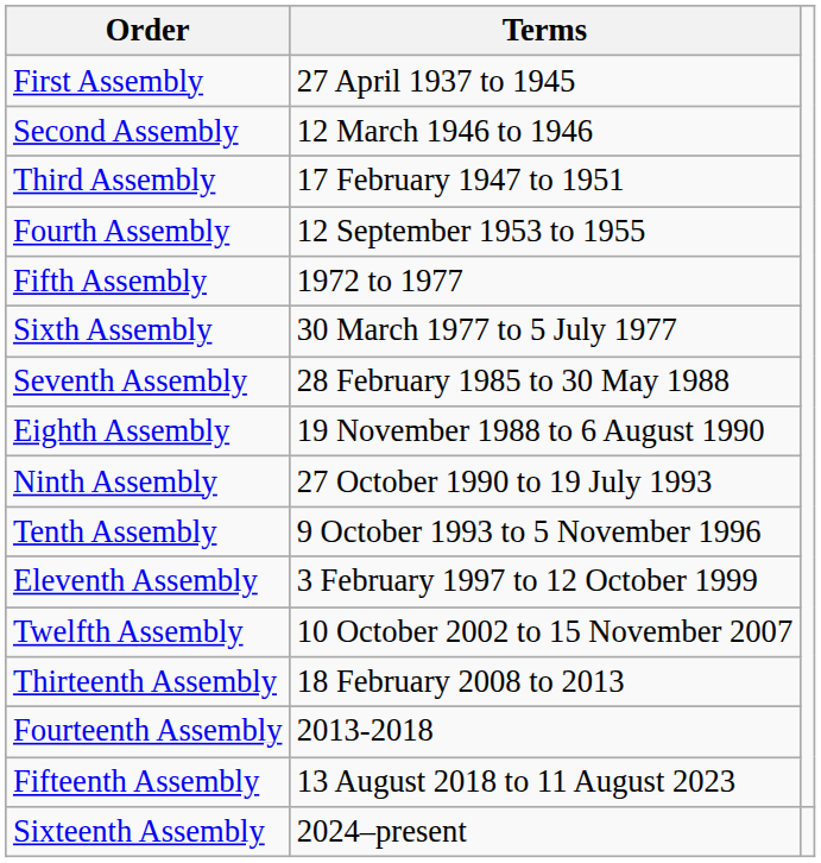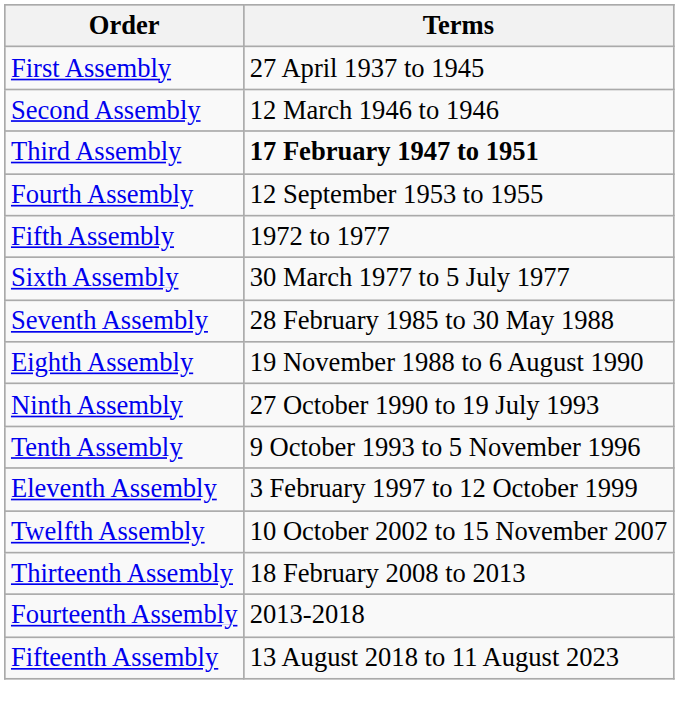Third Assembly | Terms: normal -> bold
- row: Sixteenth Assembly | 2024–present
